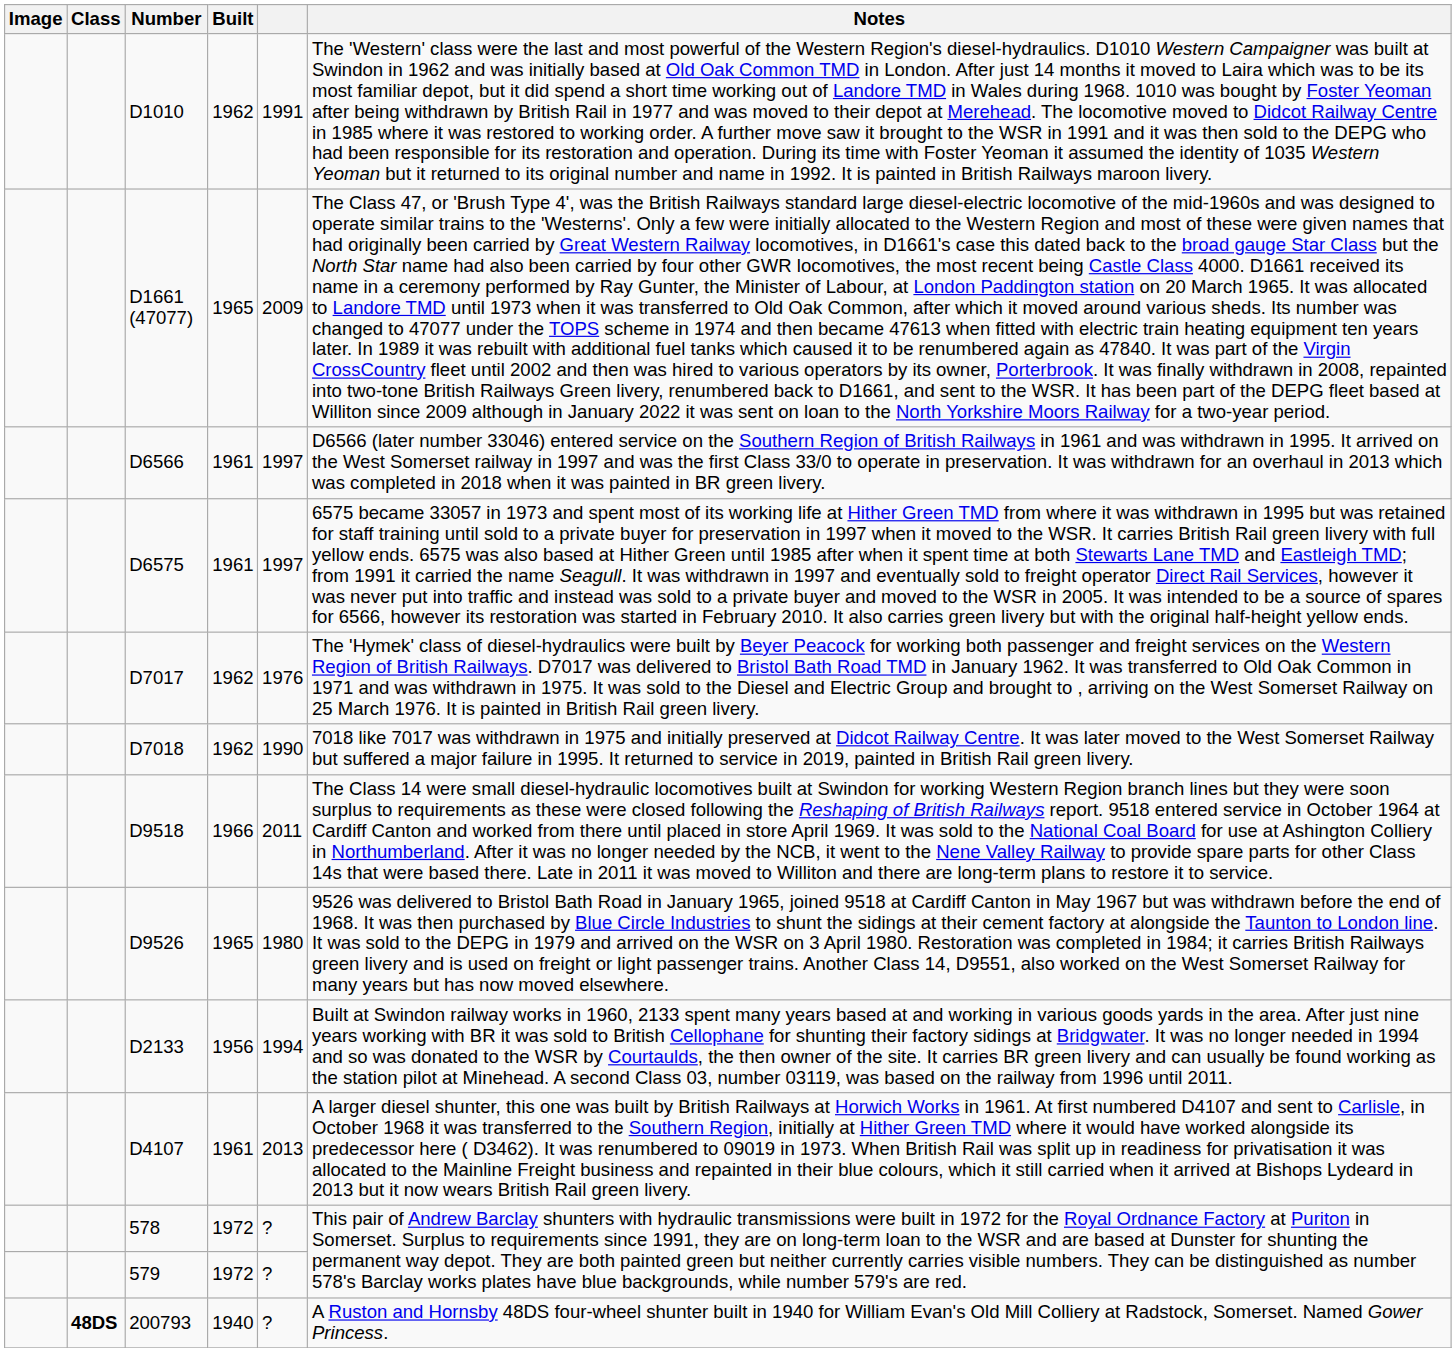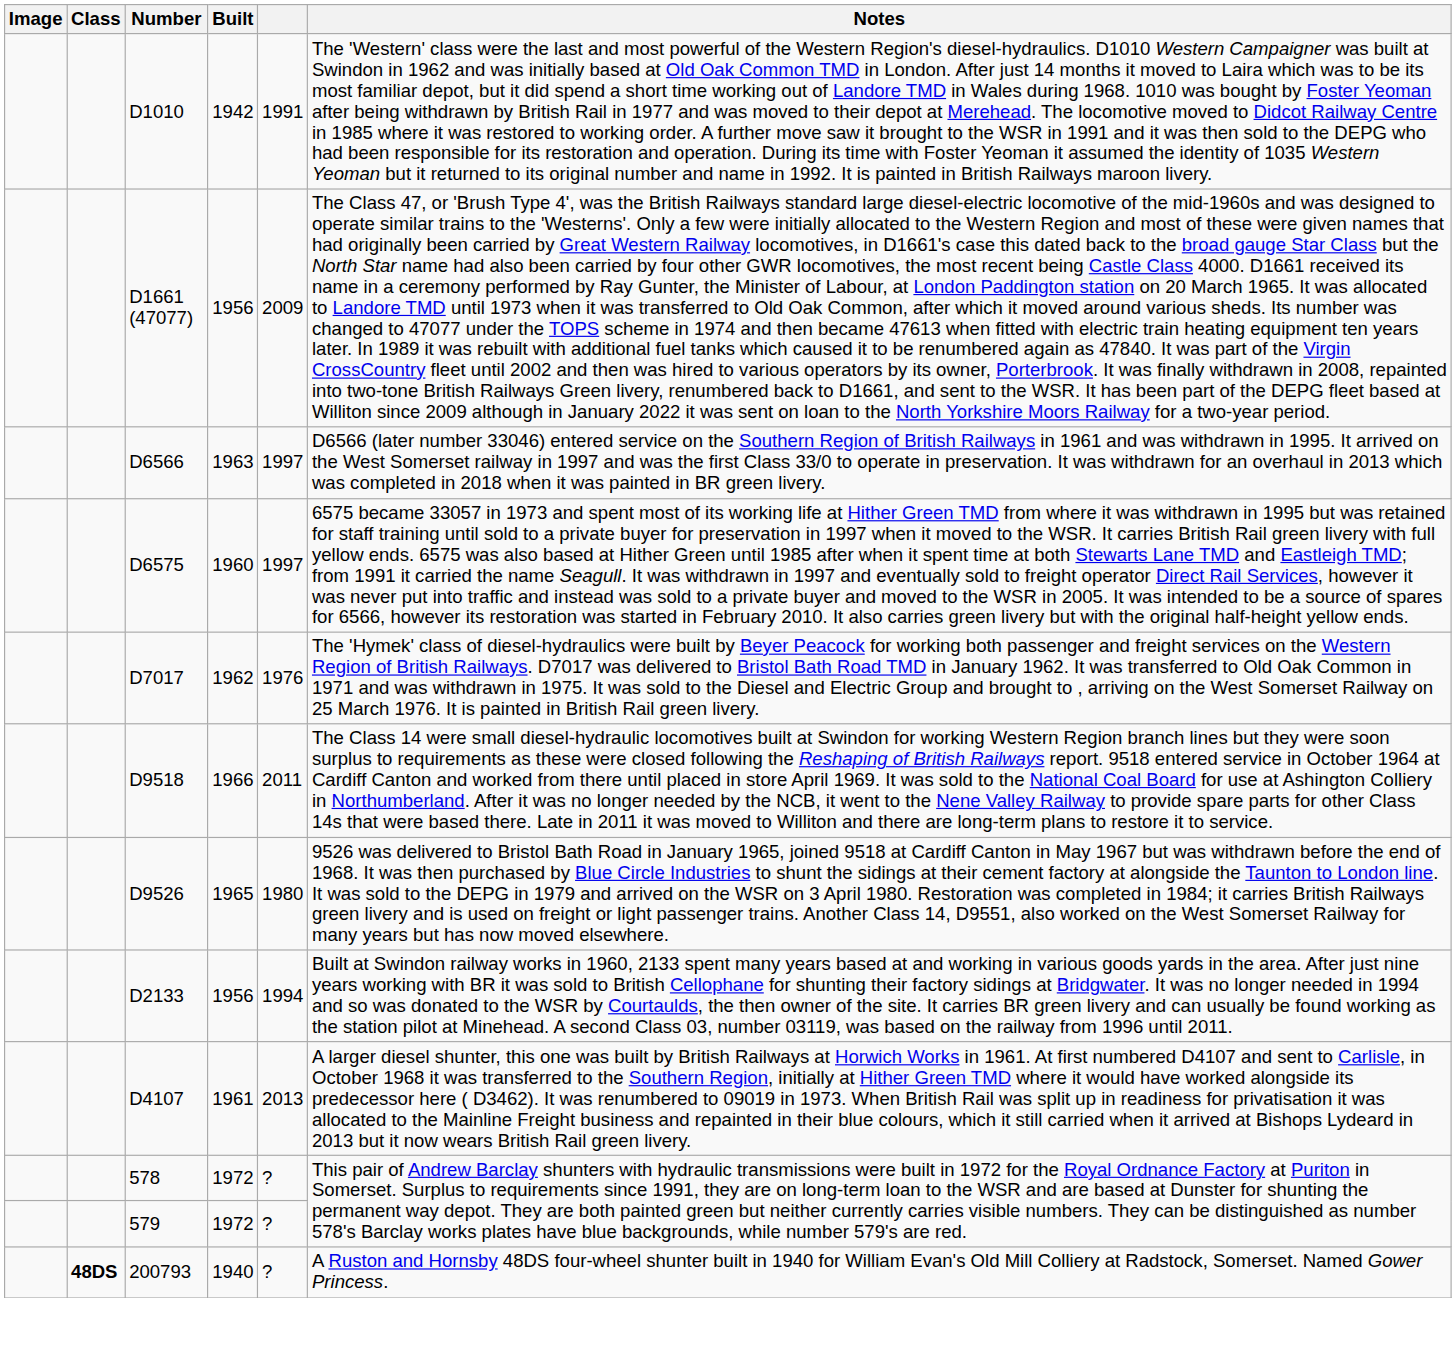D1010 | Built: 1962 -> 1942
D1661 (47077) | Built: 1965 -> 1956
D6566 | Built: 1961 -> 1963
D6575 | Built: 1961 -> 1960
- row: D7018 | 1962 | 1990 | 7018 like 7017 was withdrawn in 1975 and initially preserved at Didcot Railway Centre. It was later moved to the West Somerset Railway but suffered a major failure in 1995. It returned to service in 2019, painted in British Rail green livery.
